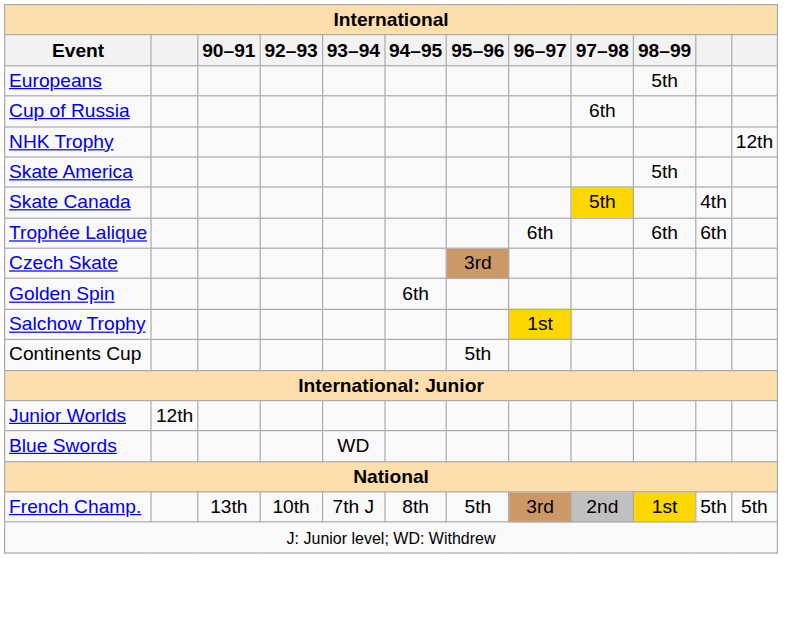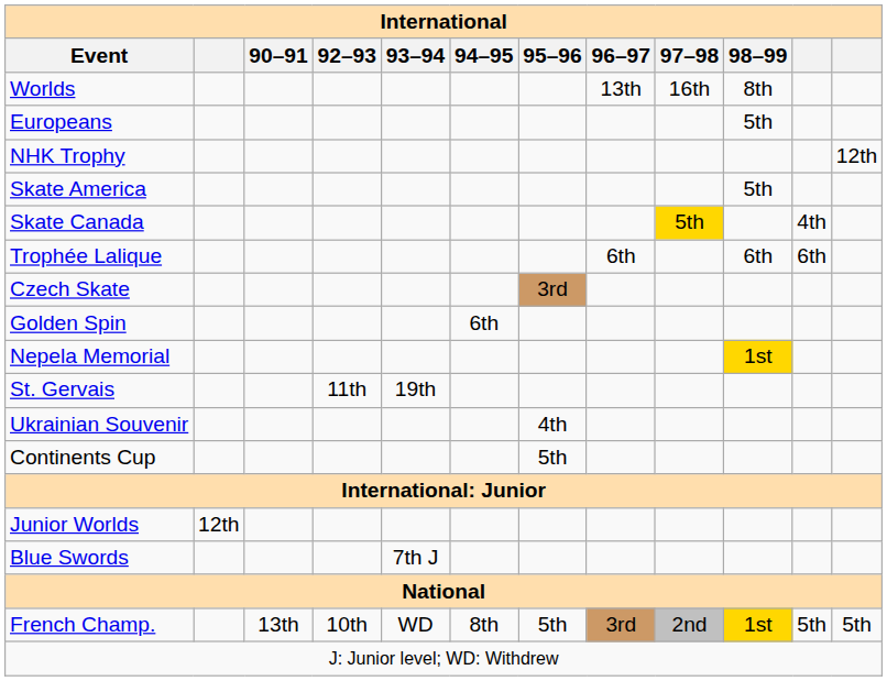+ row: Worlds | 13th | 16th | 8th
- row: Cup of Russia | 6th
+ row: Nepela Memorial | 1st
- row: Salchow Trophy | 1st
+ row: St. Gervais | 11th | 19th
+ row: Ukrainian Souvenir | 4th
Blue Swords | 93–94: WD -> 7th J
French Champ. | 93–94: 7th J -> WD
